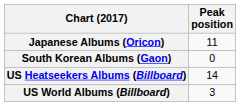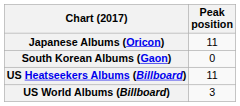US Heatseekers Albums (Billboard) | Peak position: 14 -> 11
